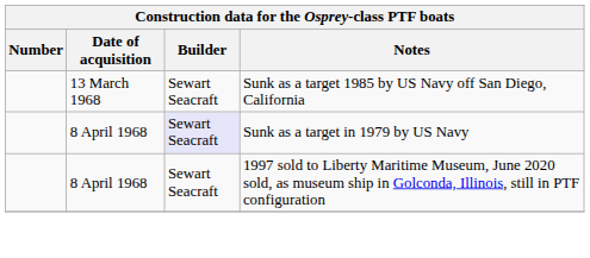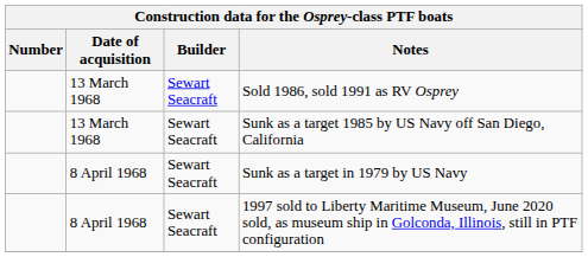+ row: 13 March 1968 | Sewart Seacraft | Sold 1986, sold 1991 as RV Osprey
Sunk as a target in 1979 by US Navy | Builder: lavender background -> no background
